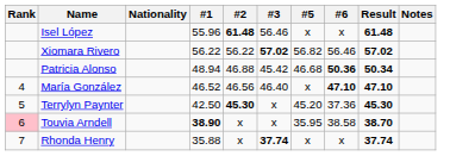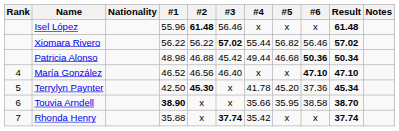+ column: #4 | x | 55.44 | 49.44 | x | 41.78 | 35.66 | 35.42
Patricia Alonso | #1: 48.94 -> 48.98
Terrylyn Paynter | Result: 45.30 -> 45.34
Touvia Arndell | Rank: pink background -> no background
